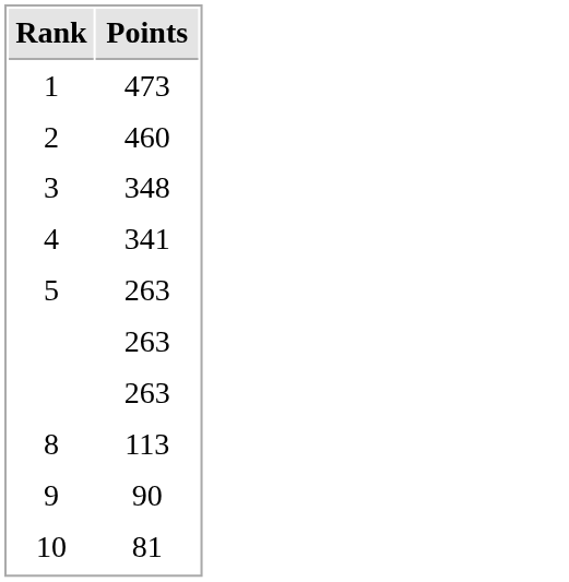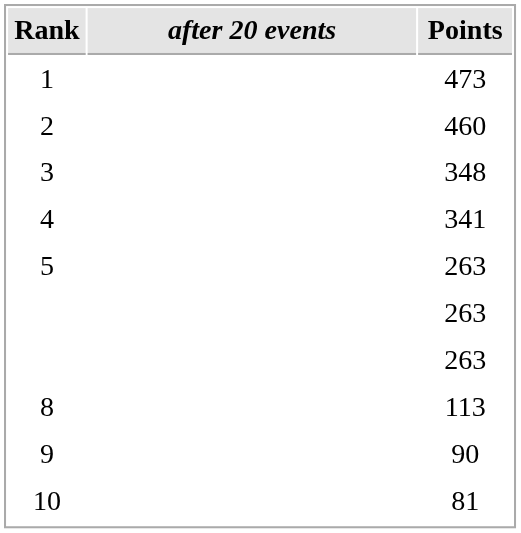+ column: after 20 events
